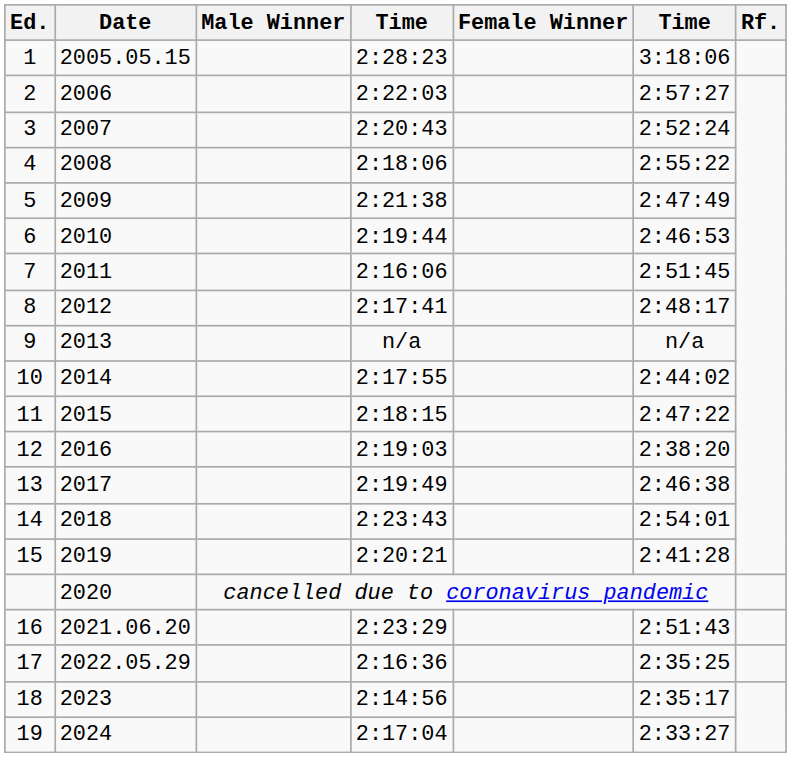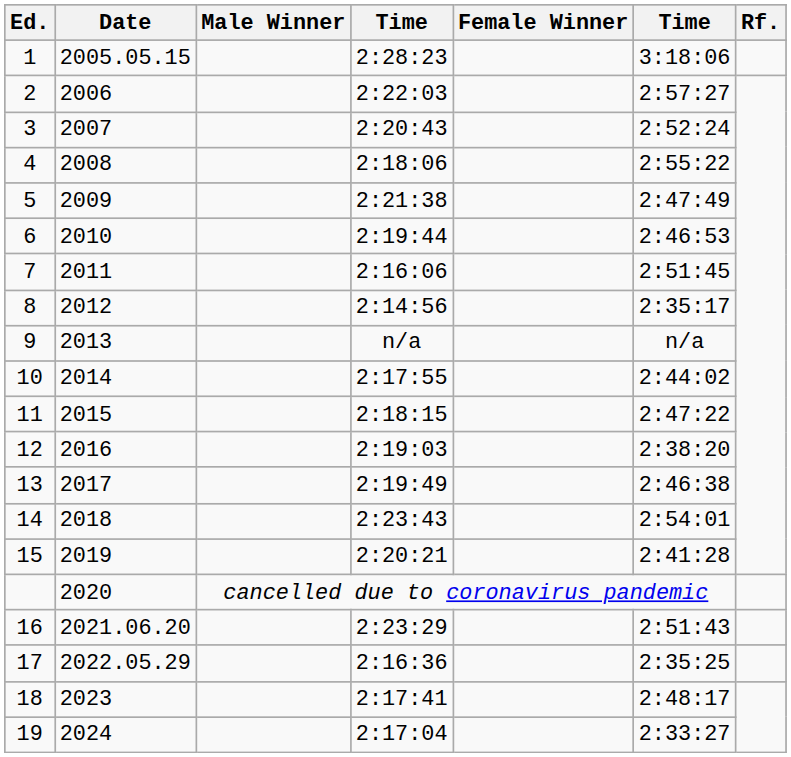8 | column 4: 2:17:41 -> 2:14:56
8 | column 6: 2:48:17 -> 2:35:17
18 | column 4: 2:14:56 -> 2:17:41
18 | column 6: 2:35:17 -> 2:48:17
